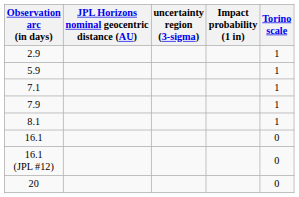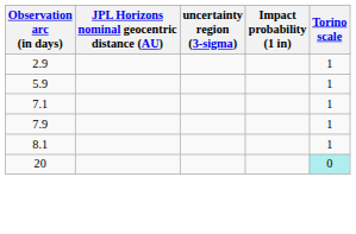- row: 16.1 | 0
- row: 16.1 (JPL #12) | 0
20 | Torino scale: no background -> paleturquoise background
